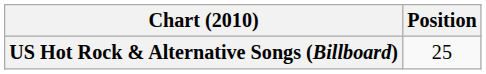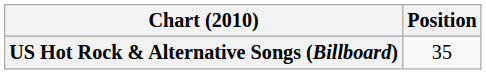US Hot Rock & Alternative Songs (Billboard) | Position: 25 -> 35
